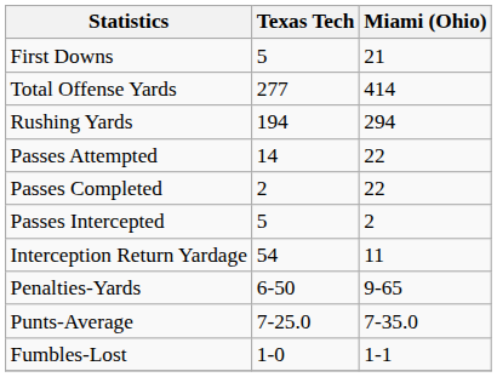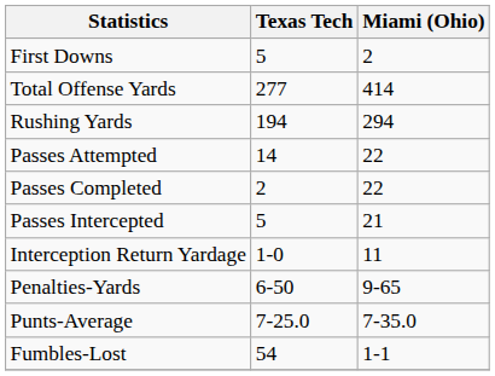First Downs | Miami (Ohio): 21 -> 2
Passes Intercepted | Miami (Ohio): 2 -> 21
Interception Return Yardage | Texas Tech: 54 -> 1-0
Fumbles-Lost | Texas Tech: 1-0 -> 54
